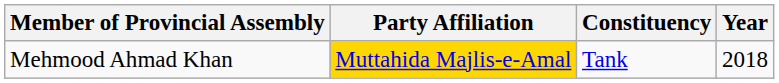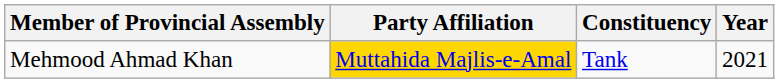Mehmood Ahmad Khan | Year: 2018 -> 2021
